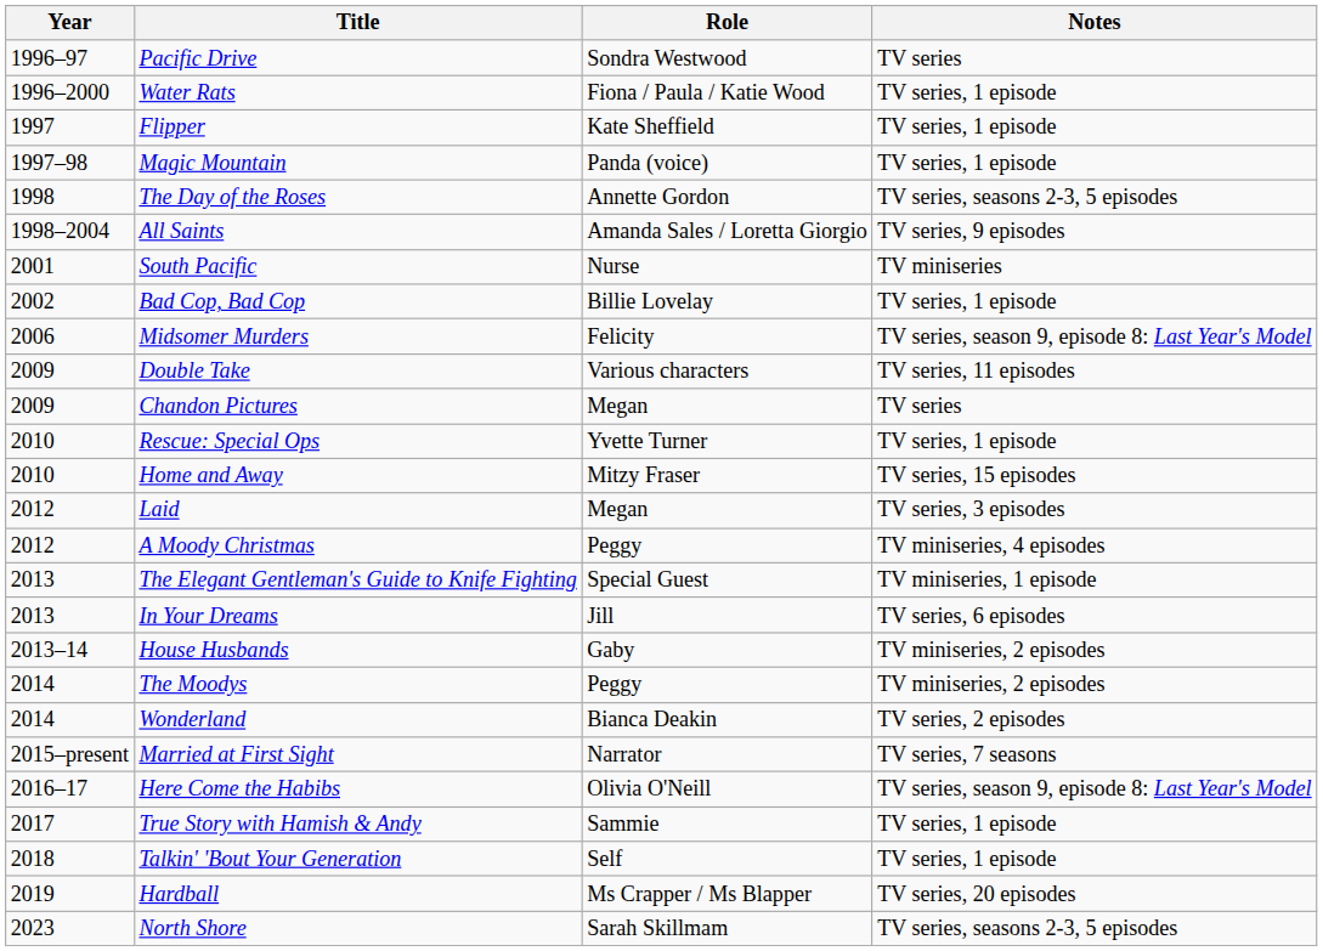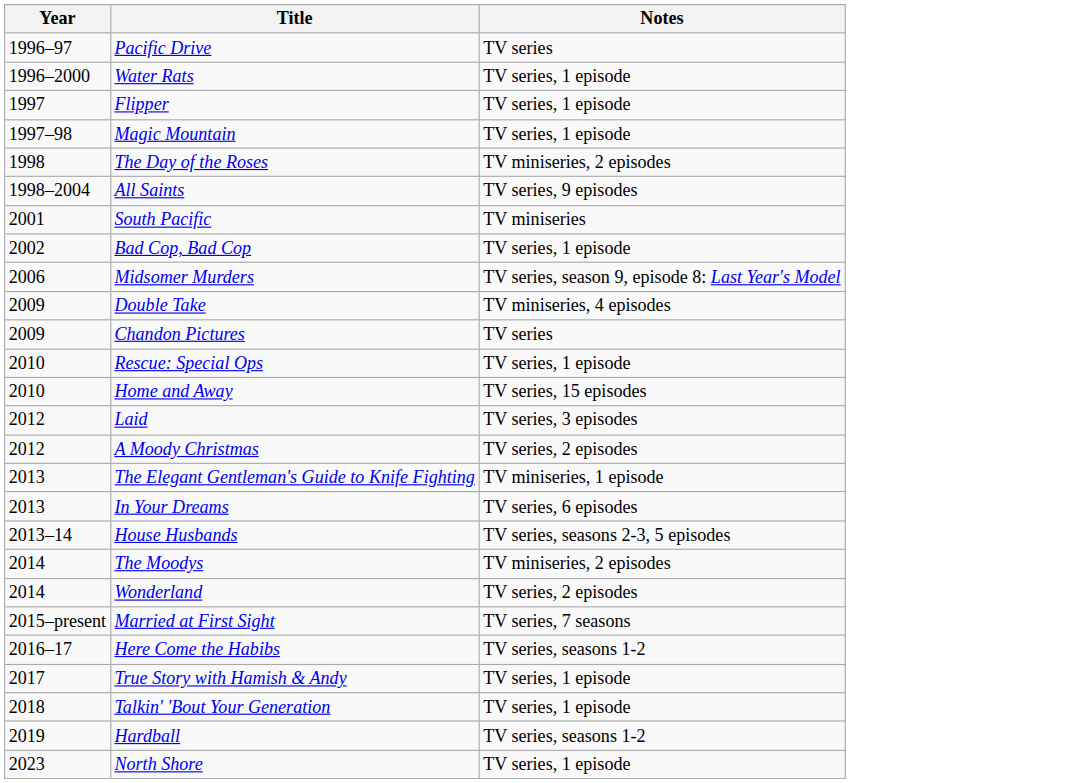- column: Role | Sondra Westwood | Fiona / Paula / Katie Wood | Kate Sheffield | Panda (voice) | Annette Gordon | Amanda Sales / Loretta Giorgio | Nurse | Billie Lovelay | Felicity | Various characters | Megan | Yvette Turner | Mitzy Fraser | Megan | Peggy | Special Guest | Jill | Gaby | Peggy | Bianca Deakin | Narrator | Olivia O'Neill | Sammie | Self | Ms Crapper / Ms Blapper | Sarah Skillmam
The Day of the Roses | Notes: TV series, seasons 2-3, 5 episodes -> TV miniseries, 2 episodes
Double Take | Notes: TV series, 11 episodes -> TV miniseries, 4 episodes
A Moody Christmas | Notes: TV miniseries, 4 episodes -> TV series, 2 episodes
House Husbands | Notes: TV miniseries, 2 episodes -> TV series, seasons 2-3, 5 episodes
Here Come the Habibs | Notes: TV series, season 9, episode 8: Last Year's Model -> TV series, seasons 1-2
Hardball | Notes: TV series, 20 episodes -> TV series, seasons 1-2
North Shore | Notes: TV series, seasons 2-3, 5 episodes -> TV series, 1 episode
